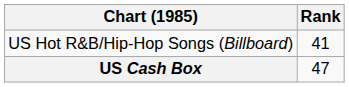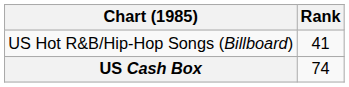US Cash Box | Rank: 47 -> 74
